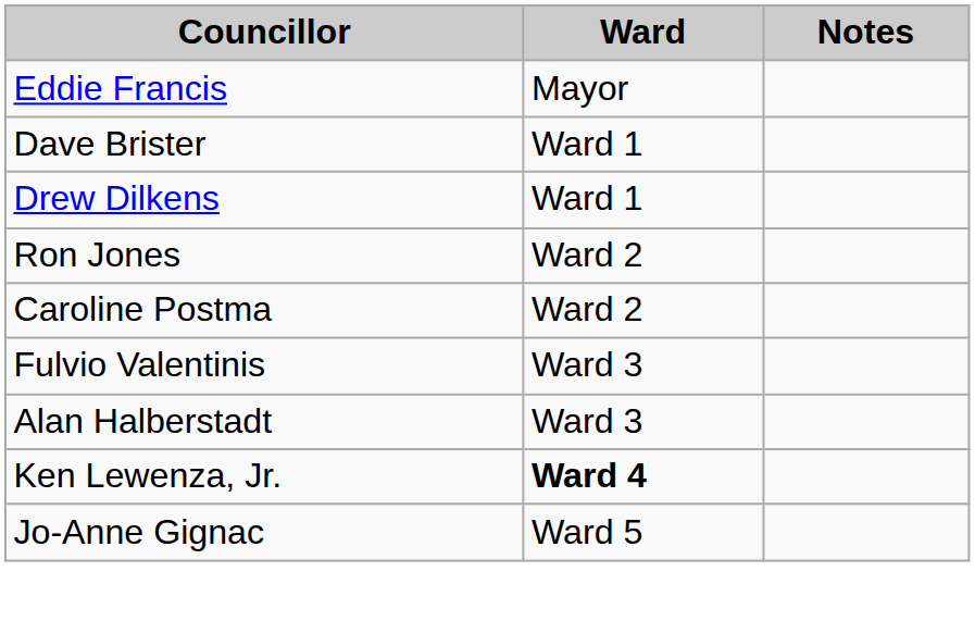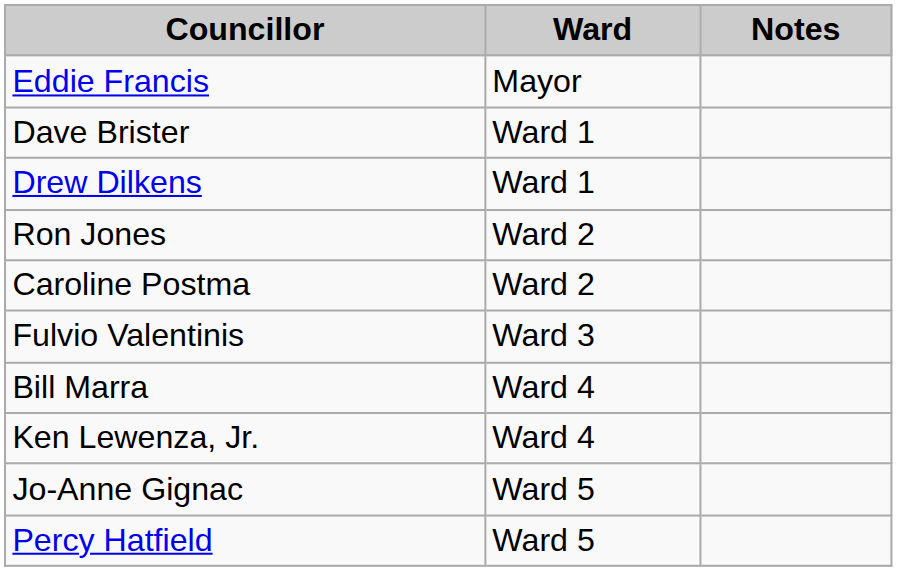- row: Alan Halberstadt | Ward 3
+ row: Bill Marra | Ward 4
Ken Lewenza, Jr. | Ward: bold -> normal
+ row: Percy Hatfield | Ward 5
